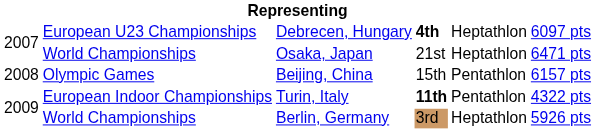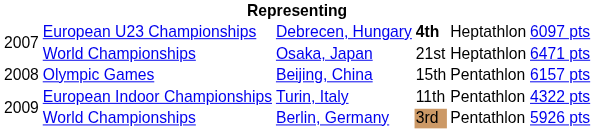Turin, Italy | column 4: bold -> normal
Berlin, Germany | column 5: Heptathlon -> Pentathlon
